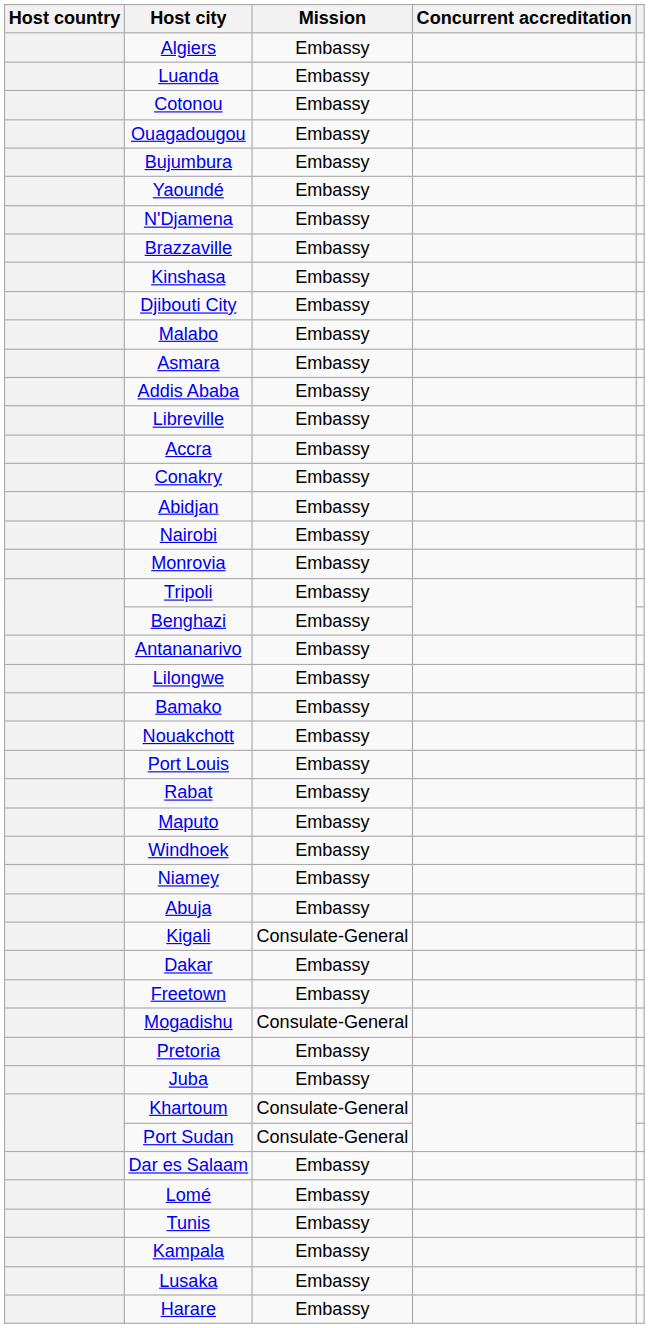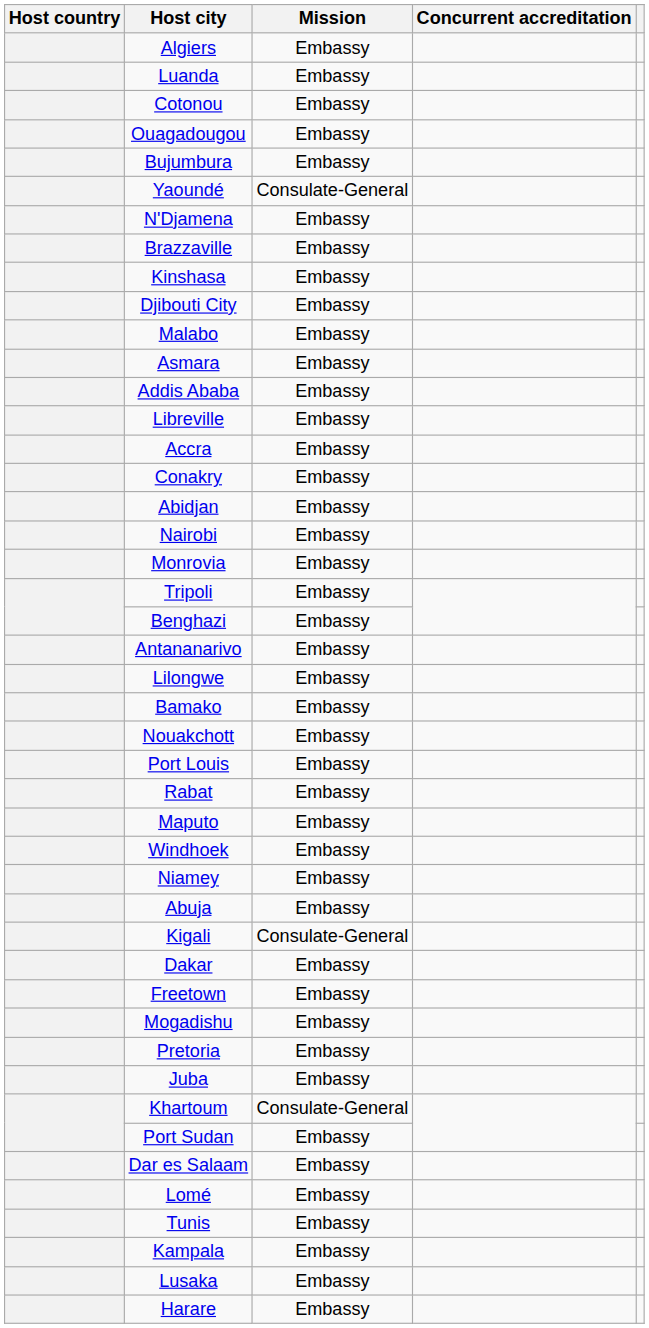Yaoundé | Mission: Embassy -> Consulate-General
Mogadishu | Mission: Consulate-General -> Embassy
Port Sudan | Mission: Consulate-General -> Embassy
